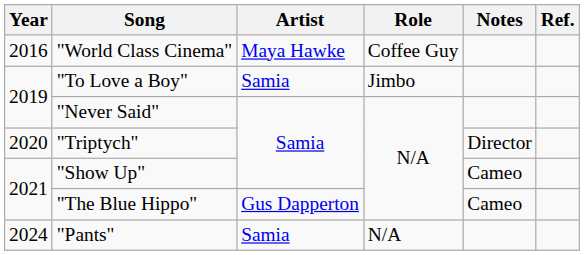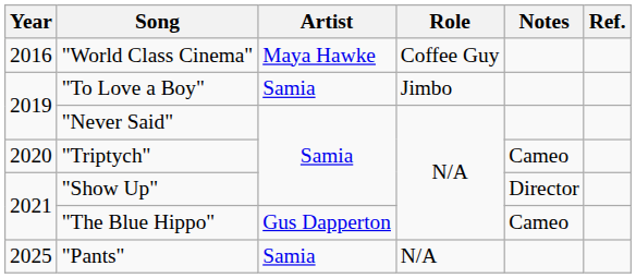"Triptych" | Notes: Director -> Cameo
"Show Up" | Notes: Cameo -> Director
"Pants" | Year: 2024 -> 2025
